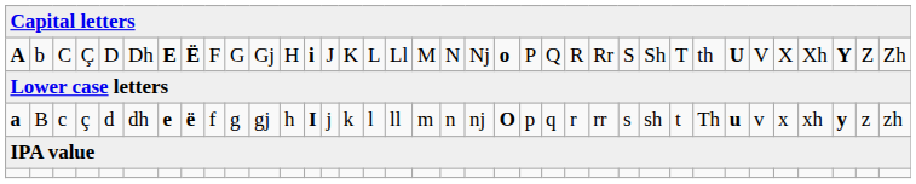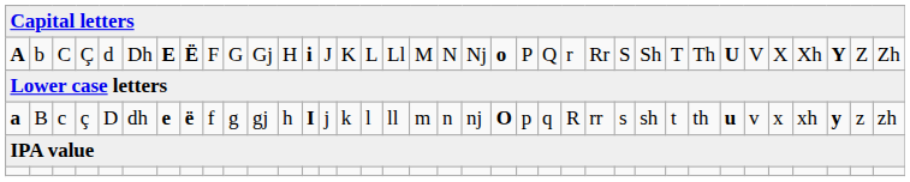A | column 5: D -> d
A | column 24: R -> r
A | column 29: th -> Th
a | column 5: d -> D
a | column 24: r -> R
a | column 29: Th -> th
